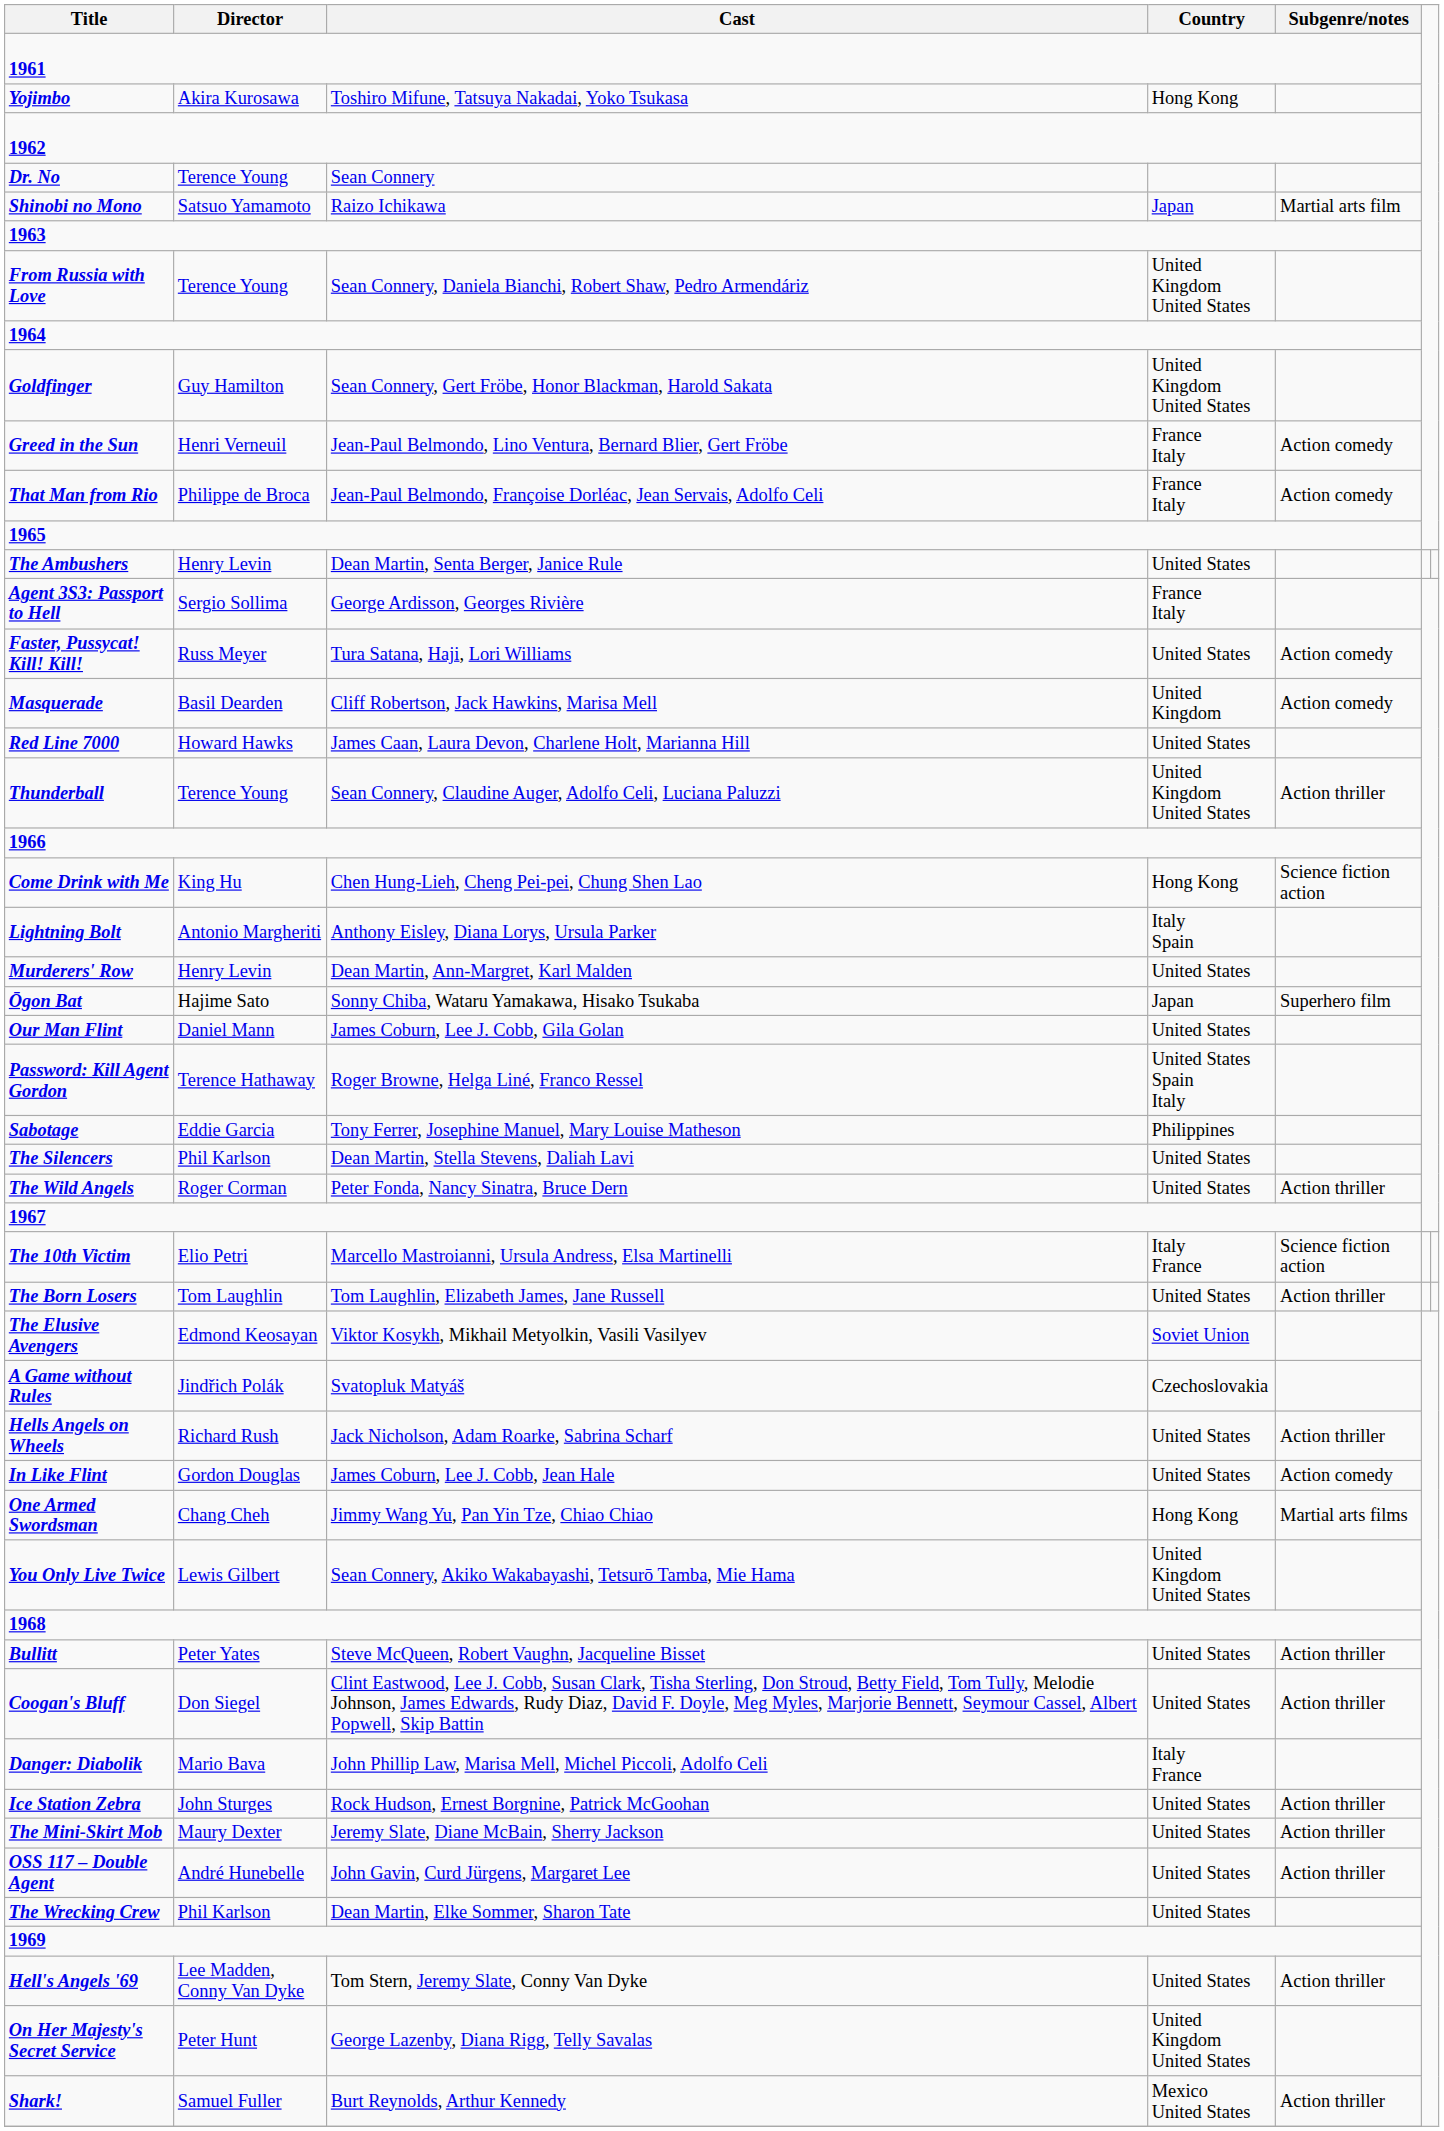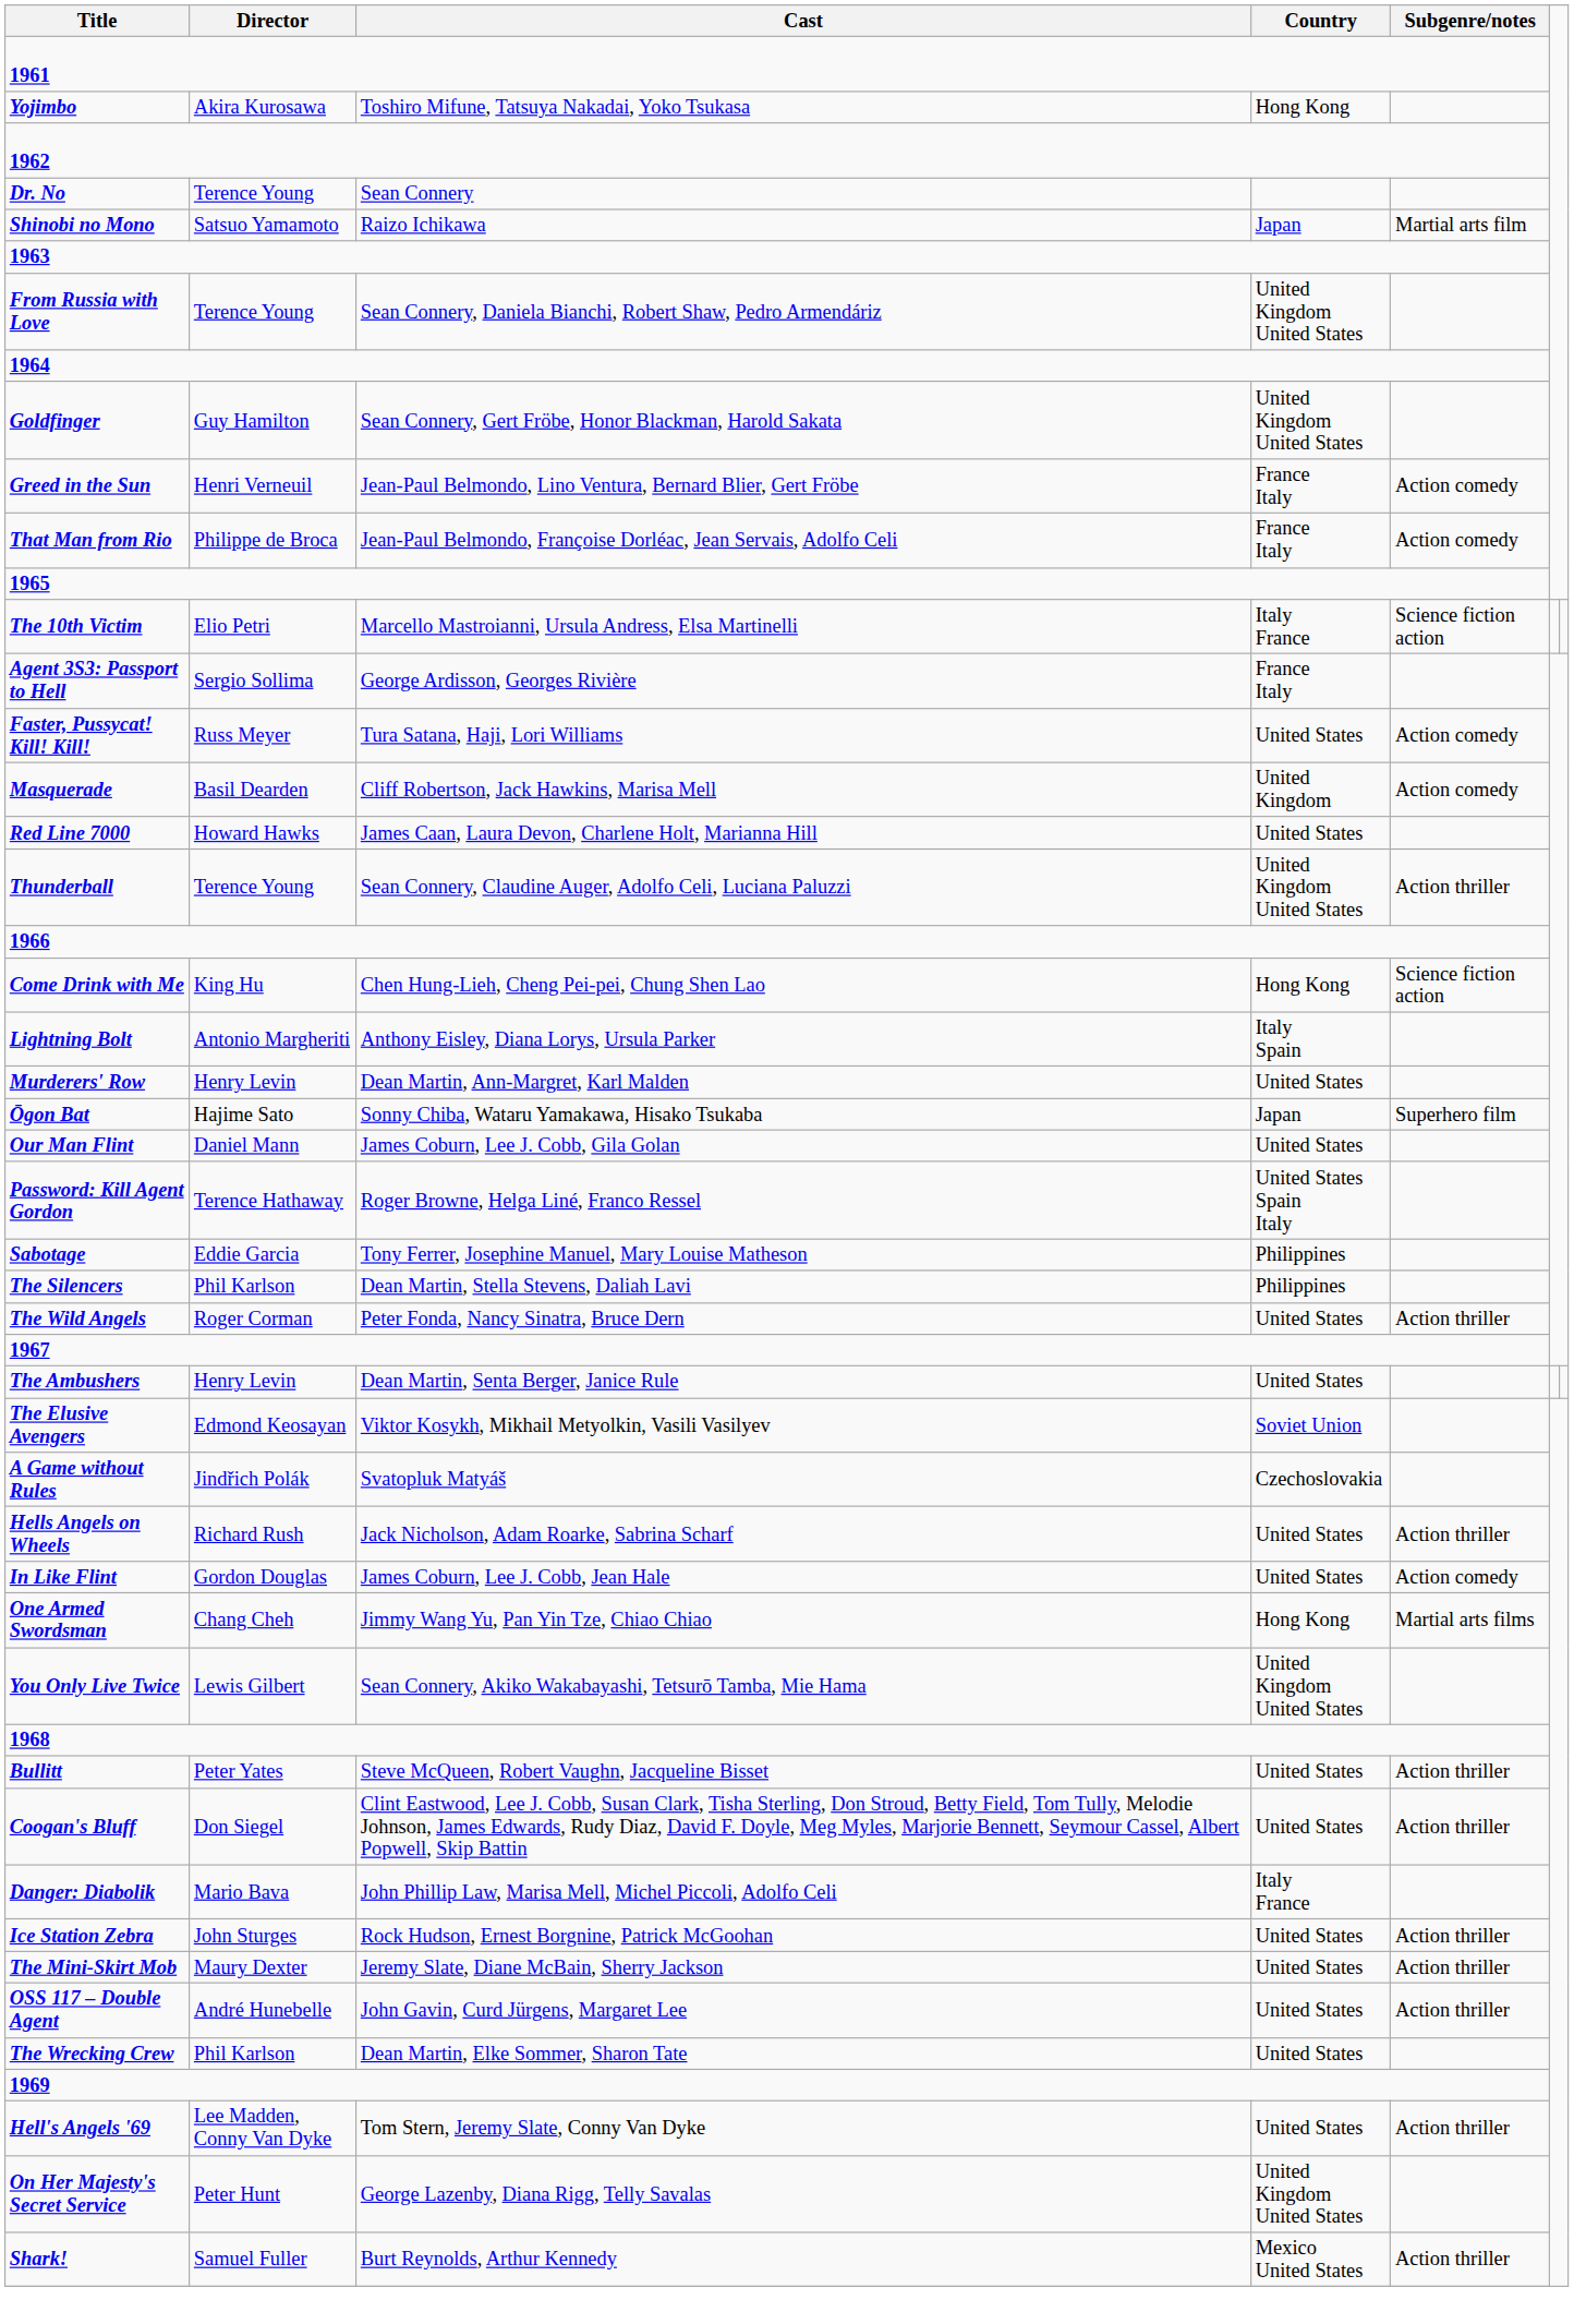rows swapped: The 10th Victim <-> The Ambushers
The Silencers | Country: United States -> Philippines
- row: The Born Losers | Tom Laughlin | Tom Laughlin, Elizabeth James, Jane Russell | United States | Action thriller
